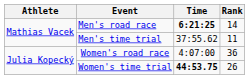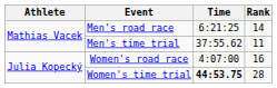Men's road race | Time: bold -> normal
Women's road race | Rank: 36 -> 16
Women's time trial | Rank: 26 -> 28
